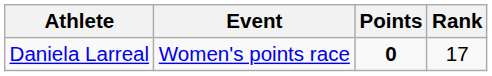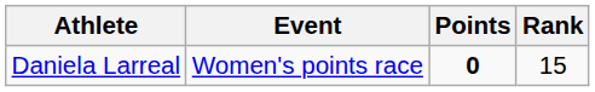Daniela Larreal | Rank: 17 -> 15
